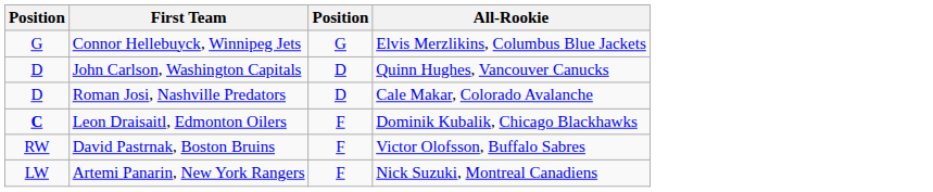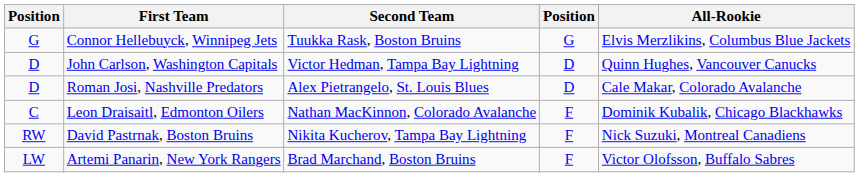+ column: Second Team | Tuukka Rask, Boston Bruins | Victor Hedman, Tampa Bay Lightning | Alex Pietrangelo, St. Louis Blues | Nathan MacKinnon, Colorado Avalanche | Nikita Kucherov, Tampa Bay Lightning | Brad Marchand, Boston Bruins
Leon Draisaitl, Edmonton Oilers | column 1: bold -> normal
David Pastrnak, Boston Bruins | All-Rookie: Victor Olofsson, Buffalo Sabres -> Nick Suzuki, Montreal Canadiens
Artemi Panarin, New York Rangers | All-Rookie: Nick Suzuki, Montreal Canadiens -> Victor Olofsson, Buffalo Sabres
